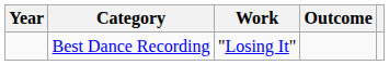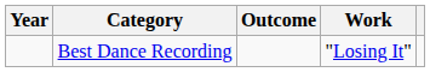columns swapped: Work <-> Outcome
